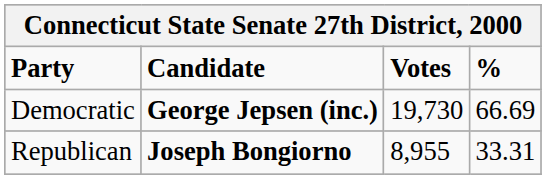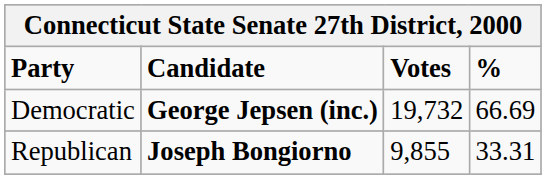Democratic | Votes: 19,730 -> 19,732
Republican | Votes: 8,955 -> 9,855
